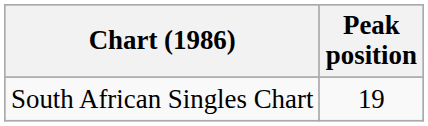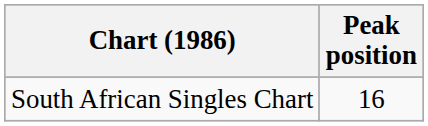South African Singles Chart | Peak position: 19 -> 16
